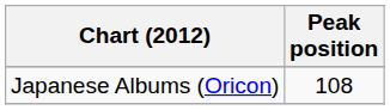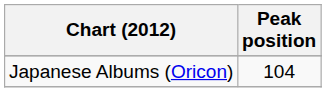Japanese Albums (Oricon) | Peak position: 108 -> 104
